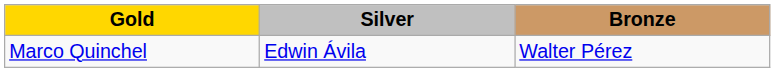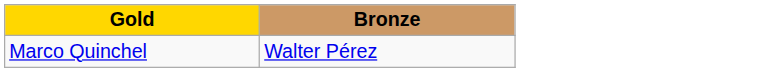- column: Silver | Edwin Ávila
